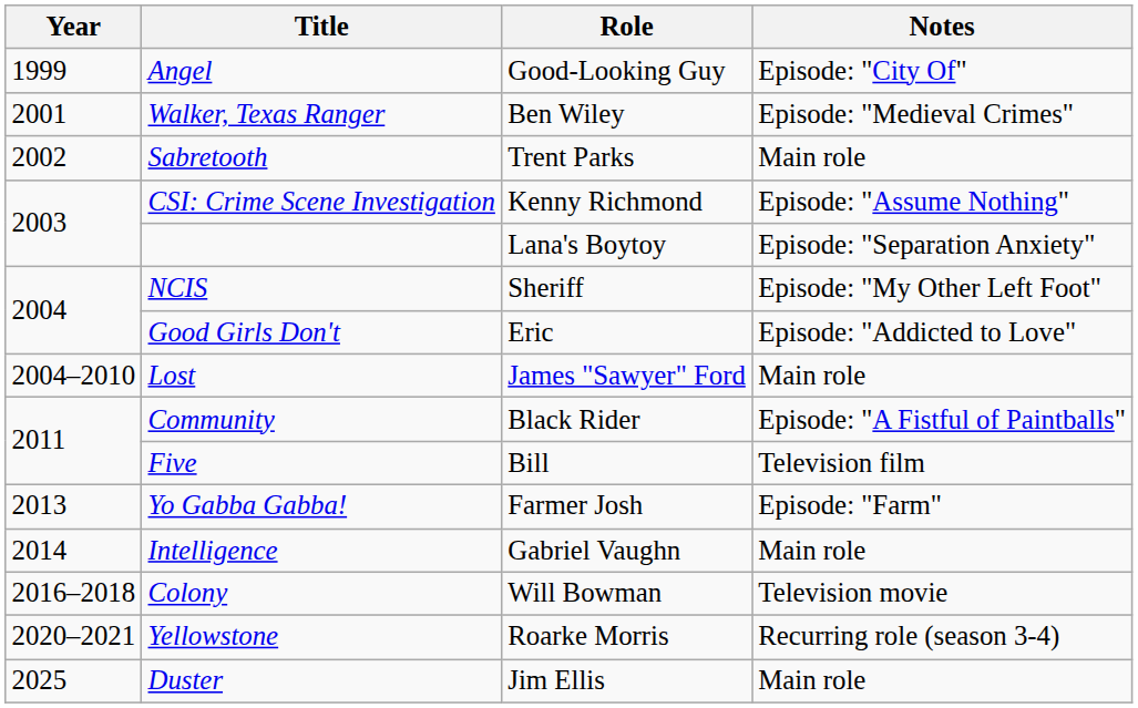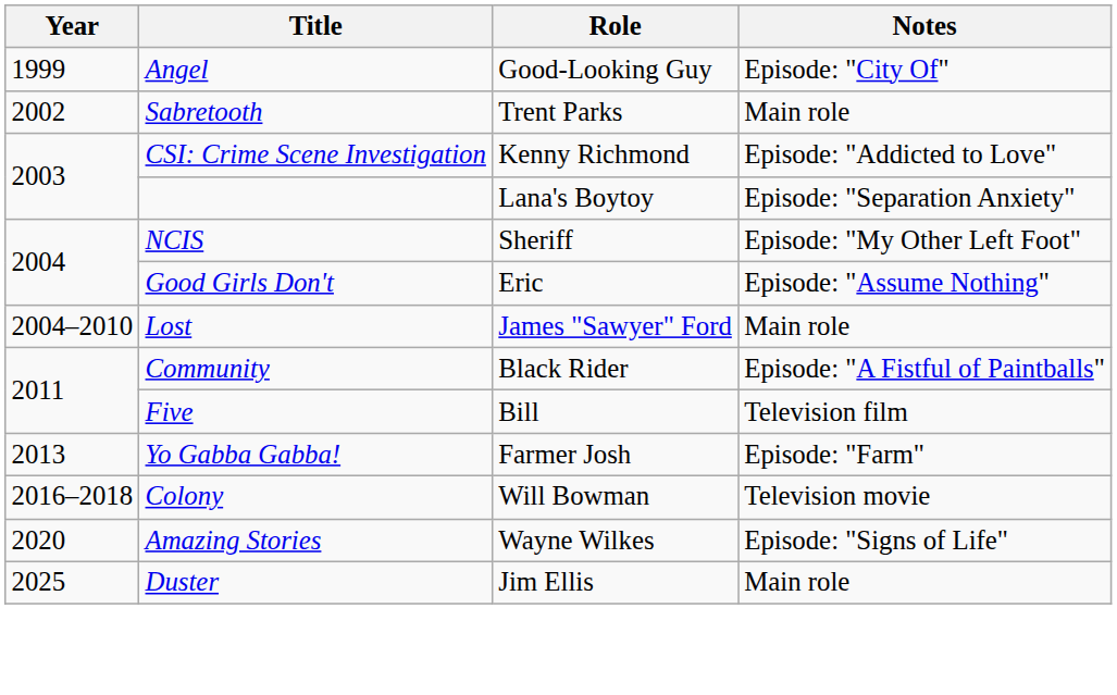- row: 2001 | Walker, Texas Ranger | Ben Wiley | Episode: "Medieval Crimes"
CSI: Crime Scene Investigation | Notes: Episode: "Assume Nothing" -> Episode: "Addicted to Love"
Good Girls Don't | Notes: Episode: "Addicted to Love" -> Episode: "Assume Nothing"
- row: 2014 | Intelligence | Gabriel Vaughn | Main role
+ row: 2020 | Amazing Stories | Wayne Wilkes | Episode: "Signs of Life"
- row: 2020–2021 | Yellowstone | Roarke Morris | Recurring role (season 3-4)
